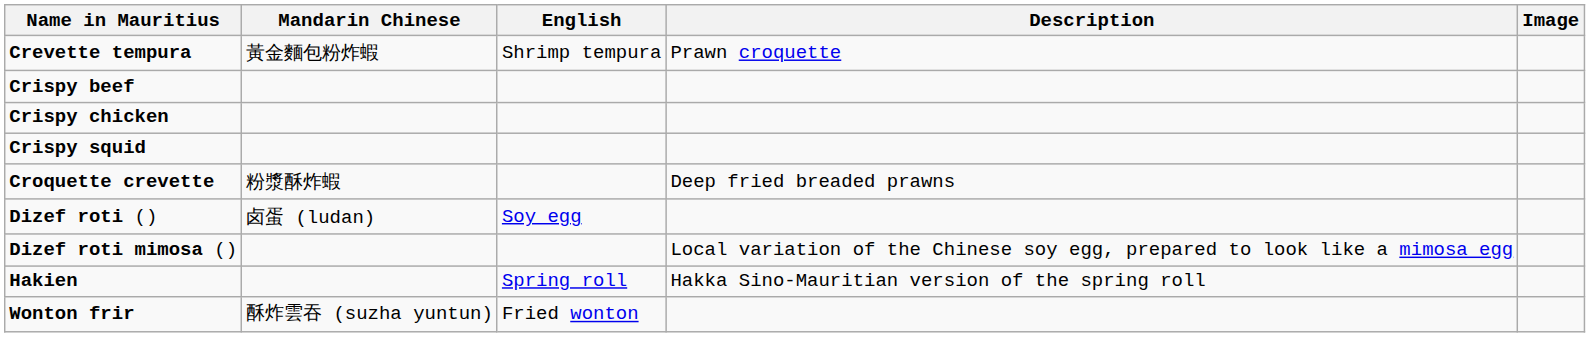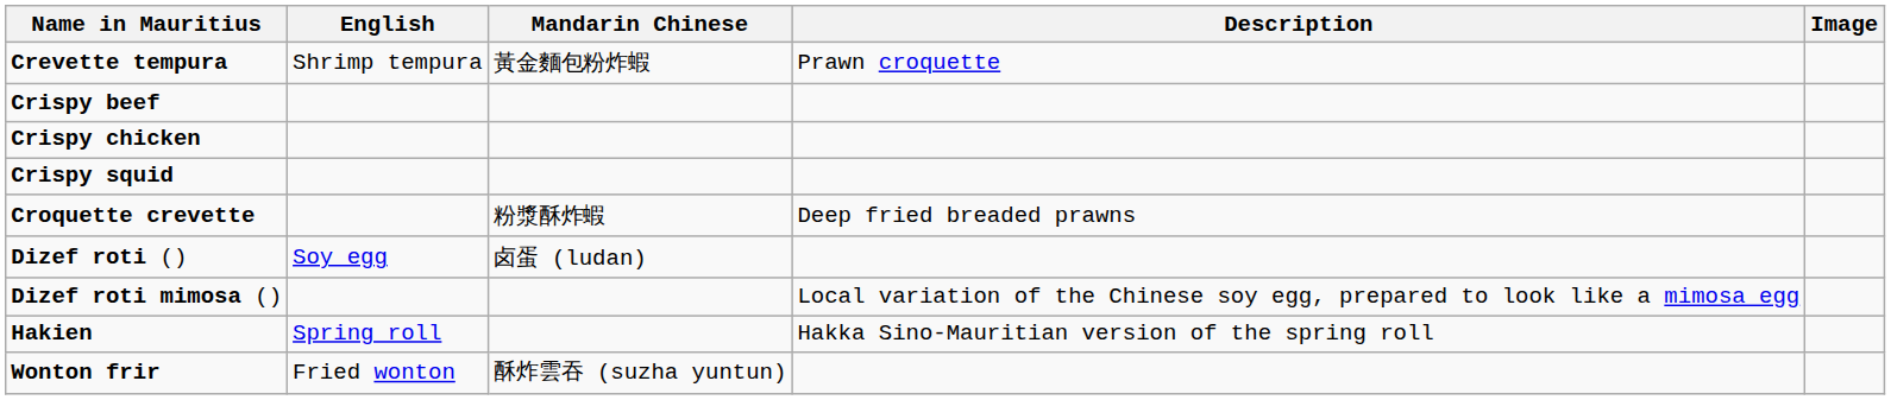columns swapped: Mandarin Chinese <-> English
